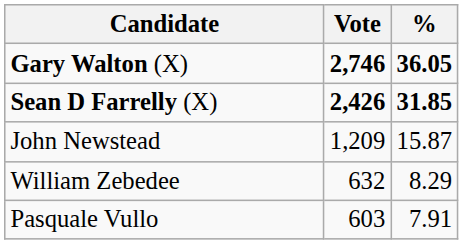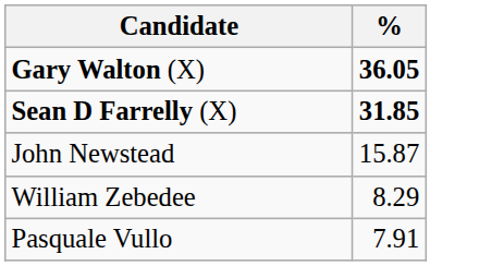- column: Vote | 2,746 | 2,426 | 1,209 | 632 | 603
